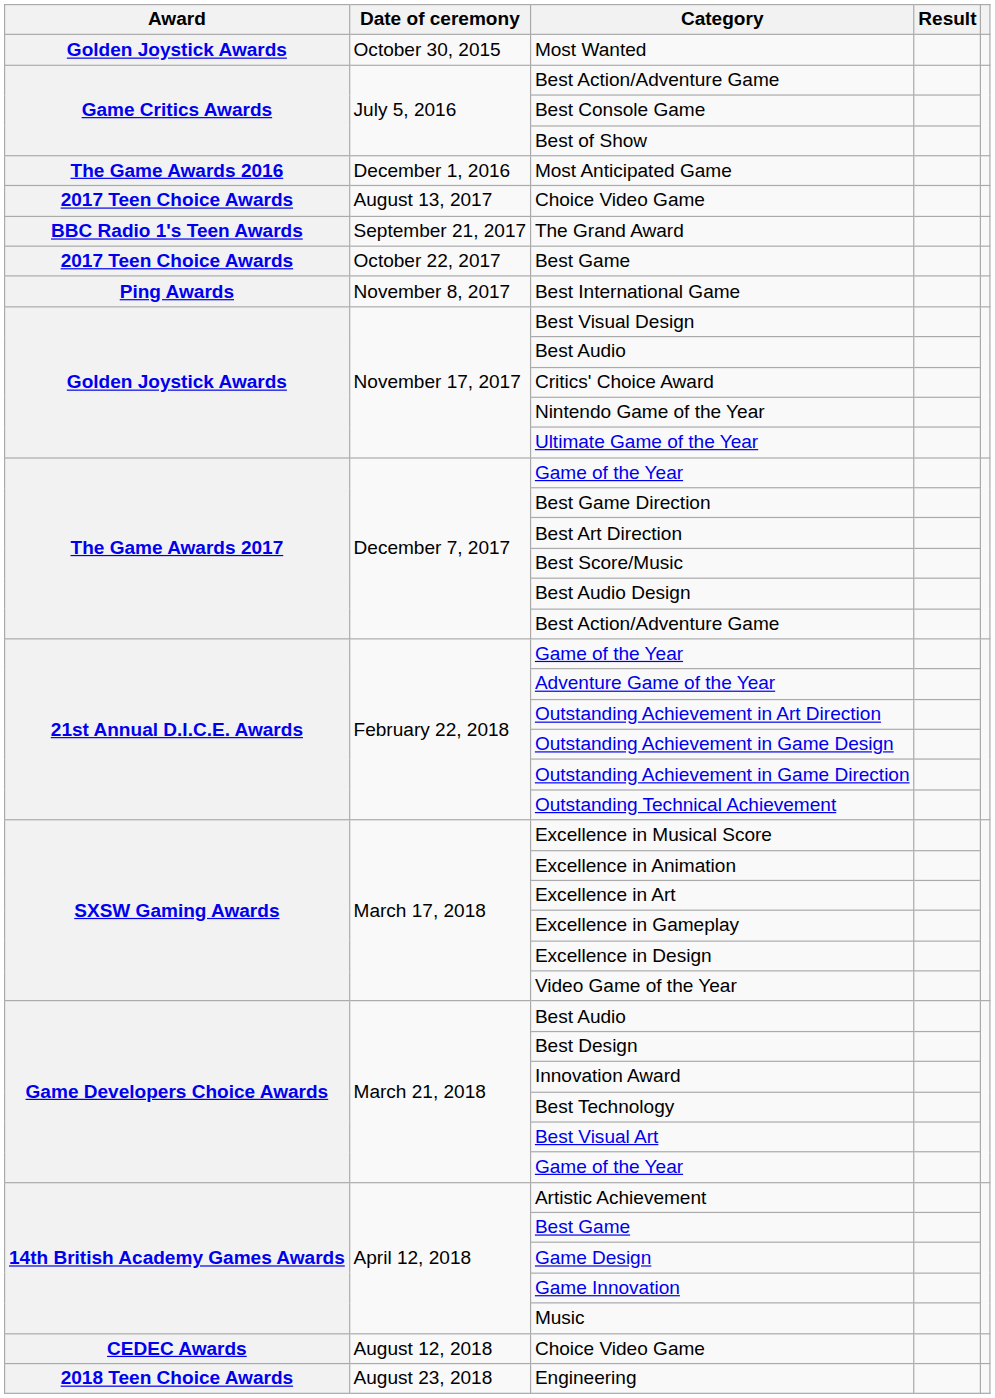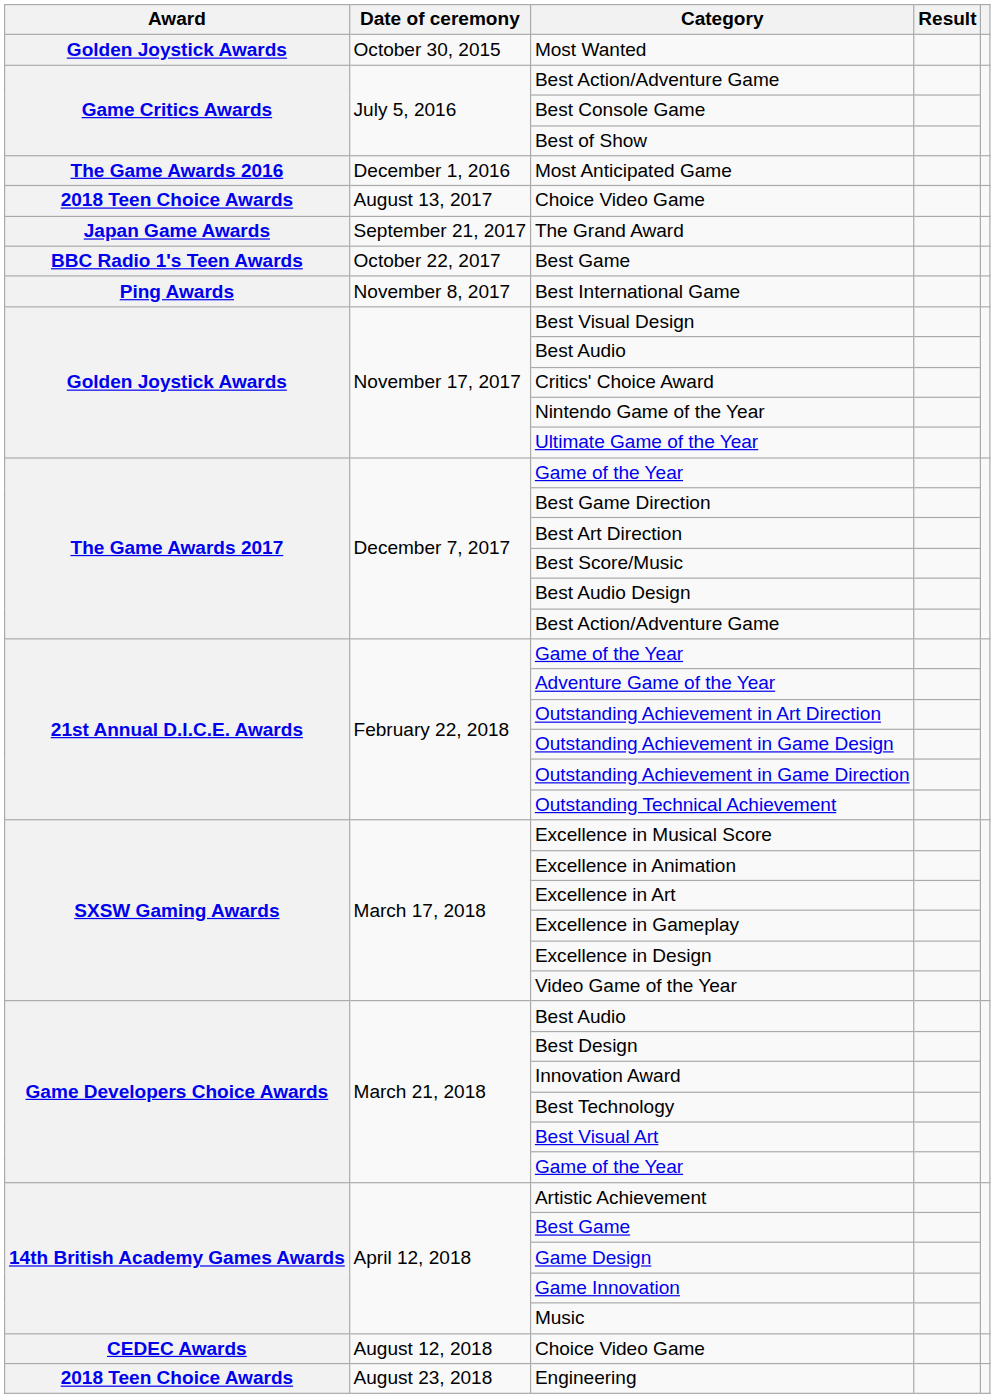August 13, 2017 / Choice Video Game | Award: 2017 Teen Choice Awards -> 2018 Teen Choice Awards
The Grand Award | Award: BBC Radio 1's Teen Awards -> Japan Game Awards
October 22, 2017 / Best Game | Award: 2017 Teen Choice Awards -> BBC Radio 1's Teen Awards
